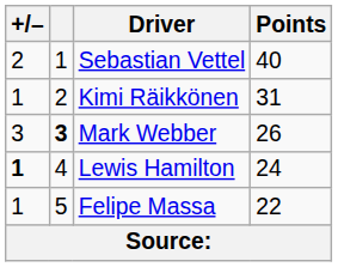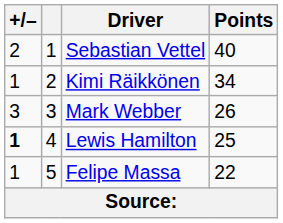Kimi Räikkönen | Points: 31 -> 34
Mark Webber | column 2: bold -> normal
Lewis Hamilton | Points: 24 -> 25
